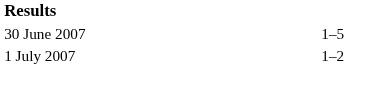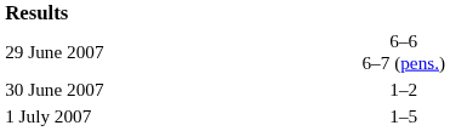+ row: 29 June 2007 | 6–6 6–7 (pens.)
30 June 2007 | column 3: 1–5 -> 1–2
1 July 2007 | column 3: 1–2 -> 1–5
